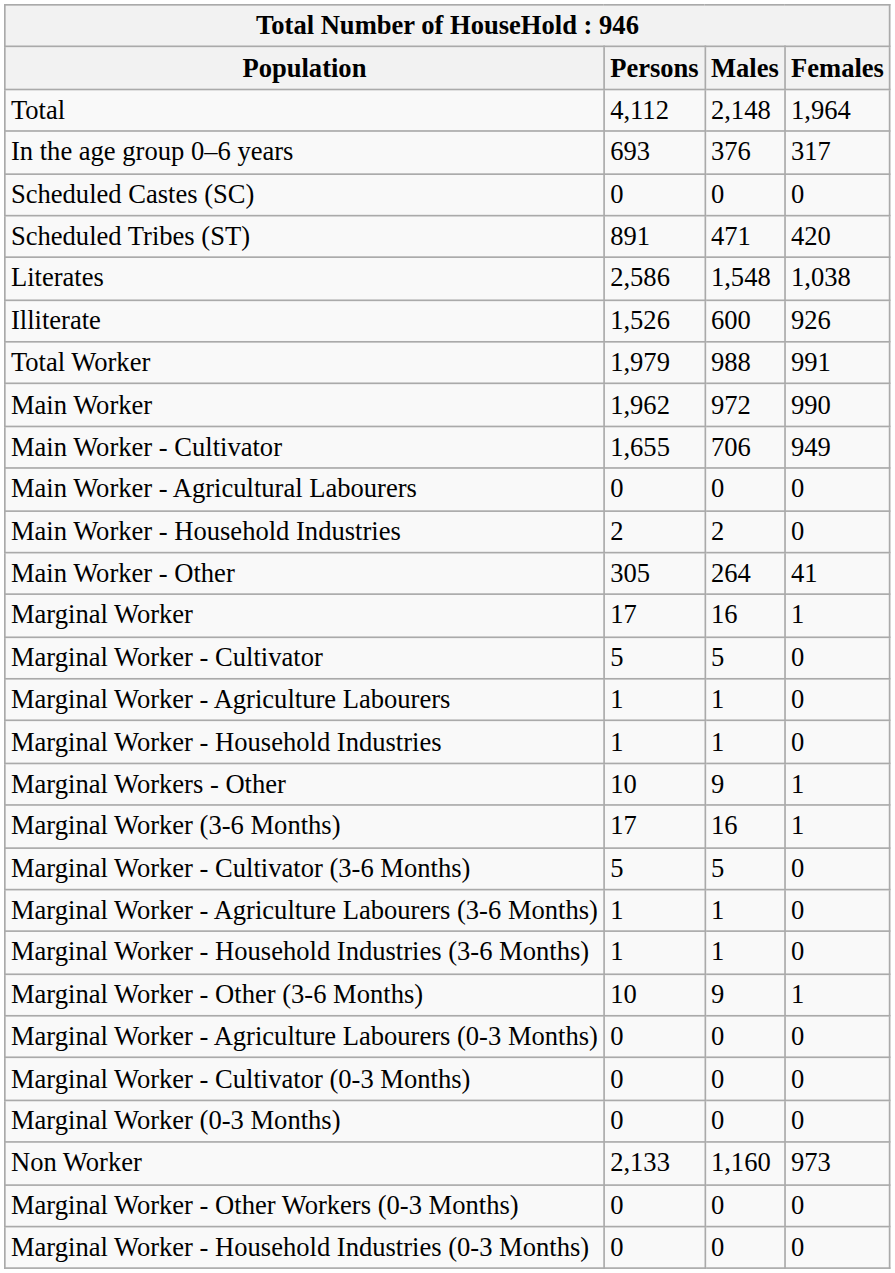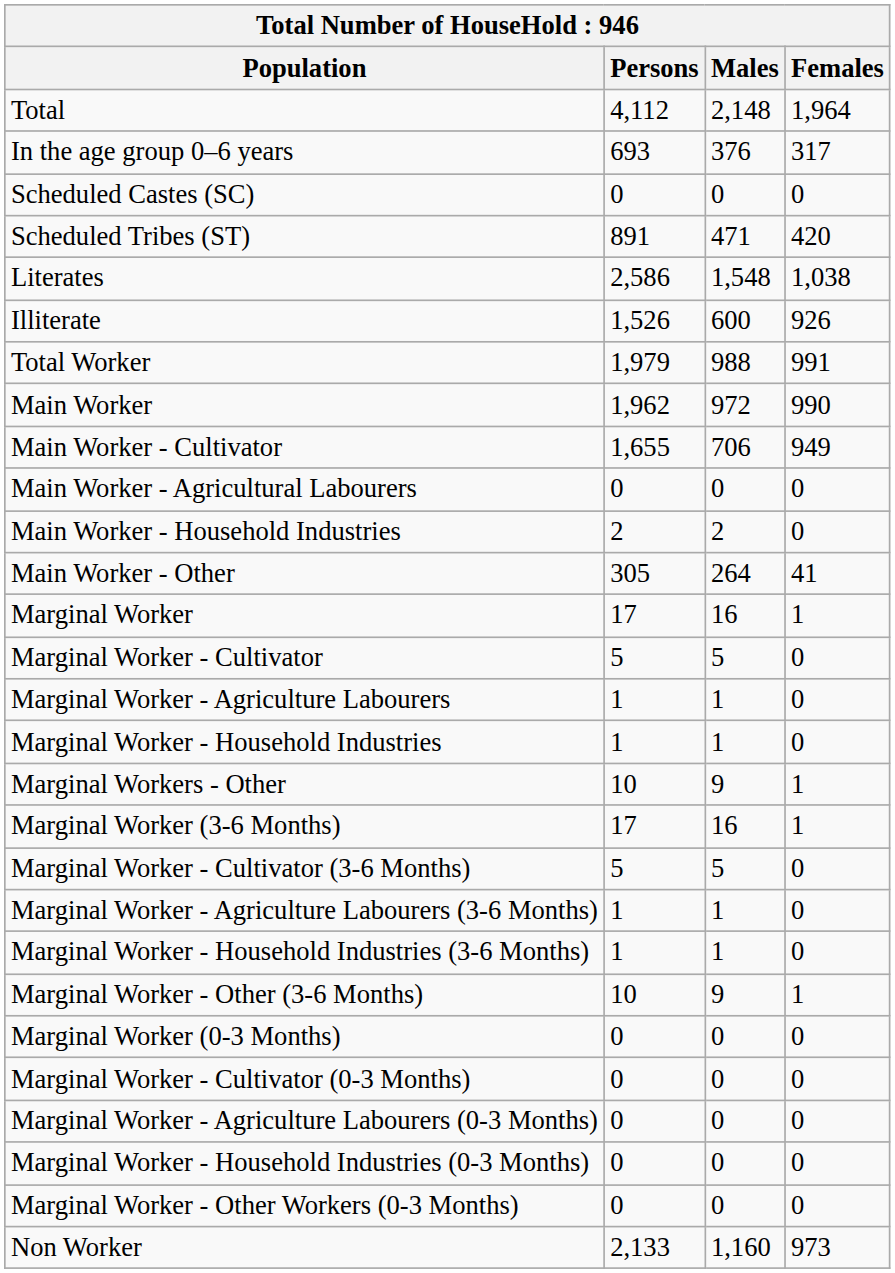rows swapped: Marginal Worker (0-3 Months) <-> Marginal Worker - Agriculture Labourers (0-3 Months)
rows swapped: Marginal Worker - Household Industries (0-3 Months) <-> Non Worker
